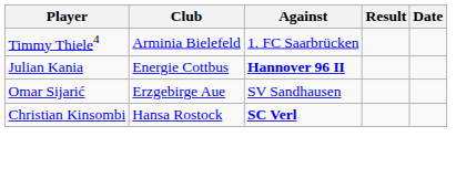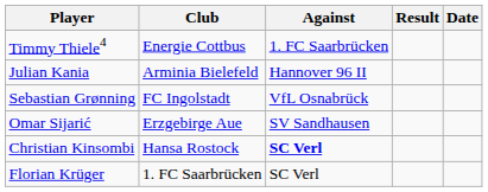Timmy Thiele4 | Club: Arminia Bielefeld -> Energie Cottbus
Julian Kania | Club: Energie Cottbus -> Arminia Bielefeld
Julian Kania | Against: bold -> normal
+ row: Sebastian Grønning | FC Ingolstadt | VfL Osnabrück
+ row: Florian Krüger | 1. FC Saarbrücken | SC Verl
